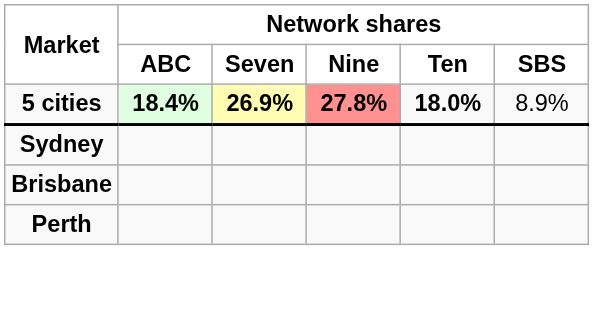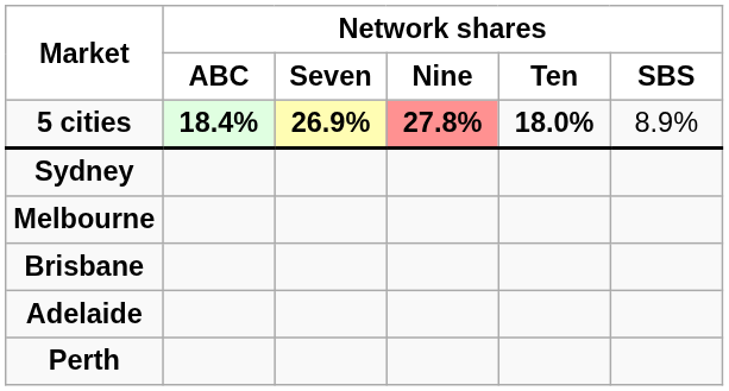+ row: Melbourne
+ row: Adelaide
